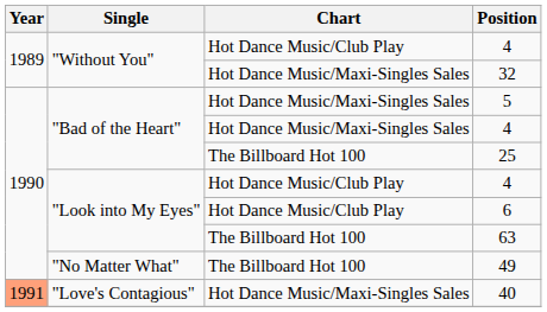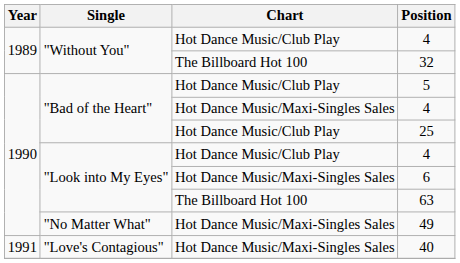32 | Chart: Hot Dance Music/Maxi-Singles Sales -> The Billboard Hot 100
5 | Chart: Hot Dance Music/Maxi-Singles Sales -> Hot Dance Music/Club Play
25 | Chart: The Billboard Hot 100 -> Hot Dance Music/Club Play
6 | Chart: Hot Dance Music/Club Play -> Hot Dance Music/Maxi-Singles Sales
49 | Chart: The Billboard Hot 100 -> Hot Dance Music/Maxi-Singles Sales
40 | Year: lightsalmon background -> no background
